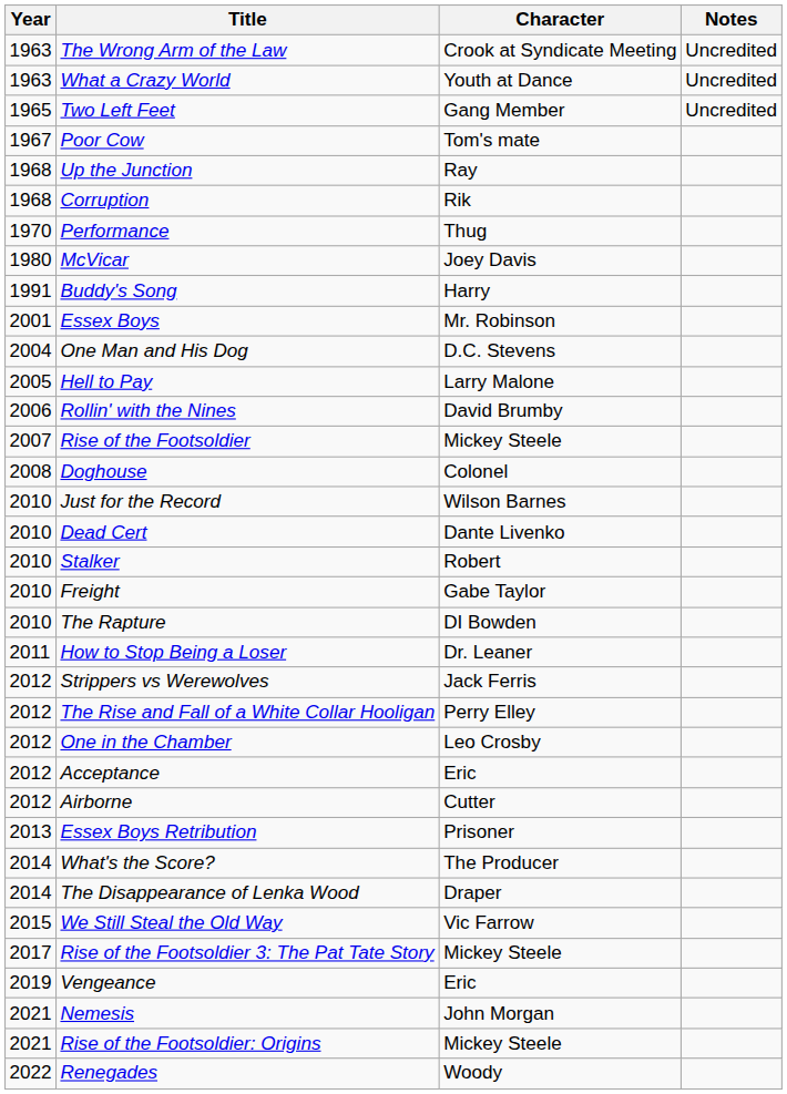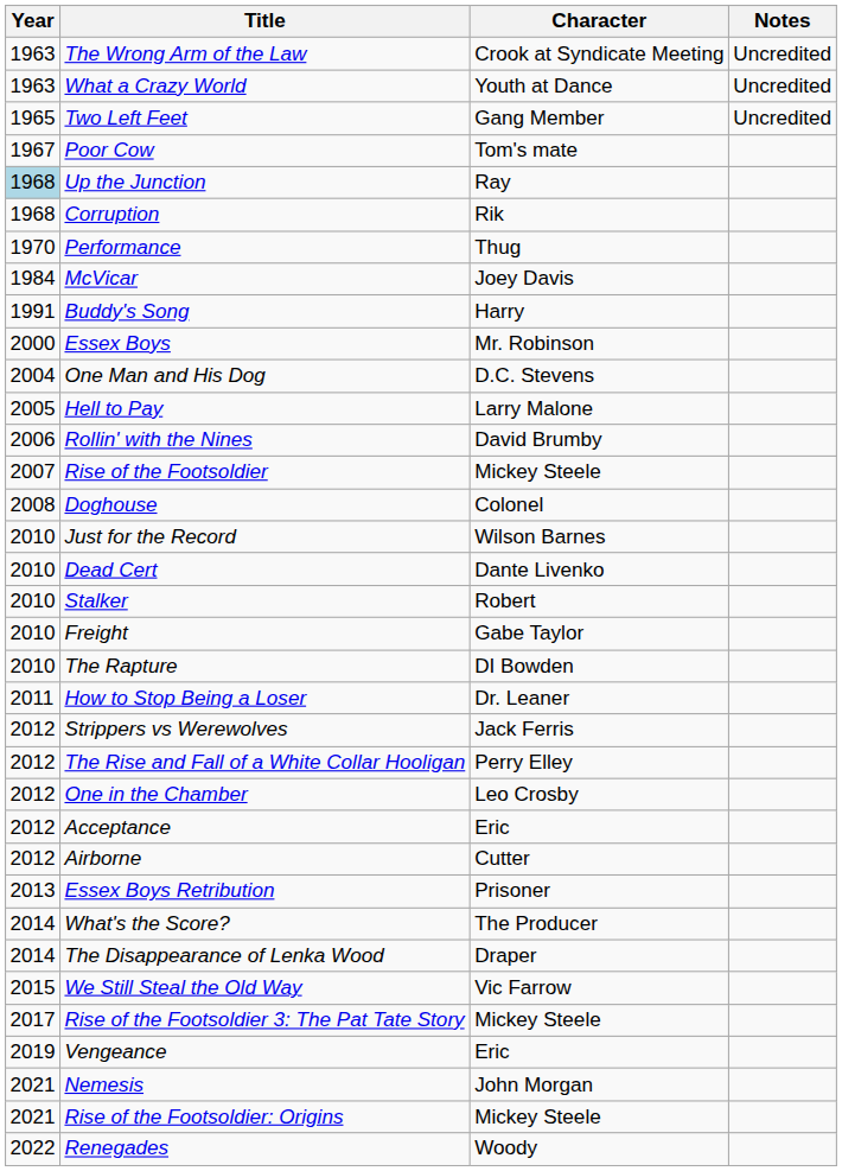Up the Junction | Year: no background -> lightblue background
McVicar | Year: 1980 -> 1984
Essex Boys | Year: 2001 -> 2000
